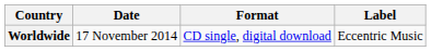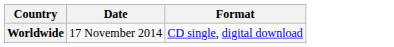- column: Label | Eccentric Music
